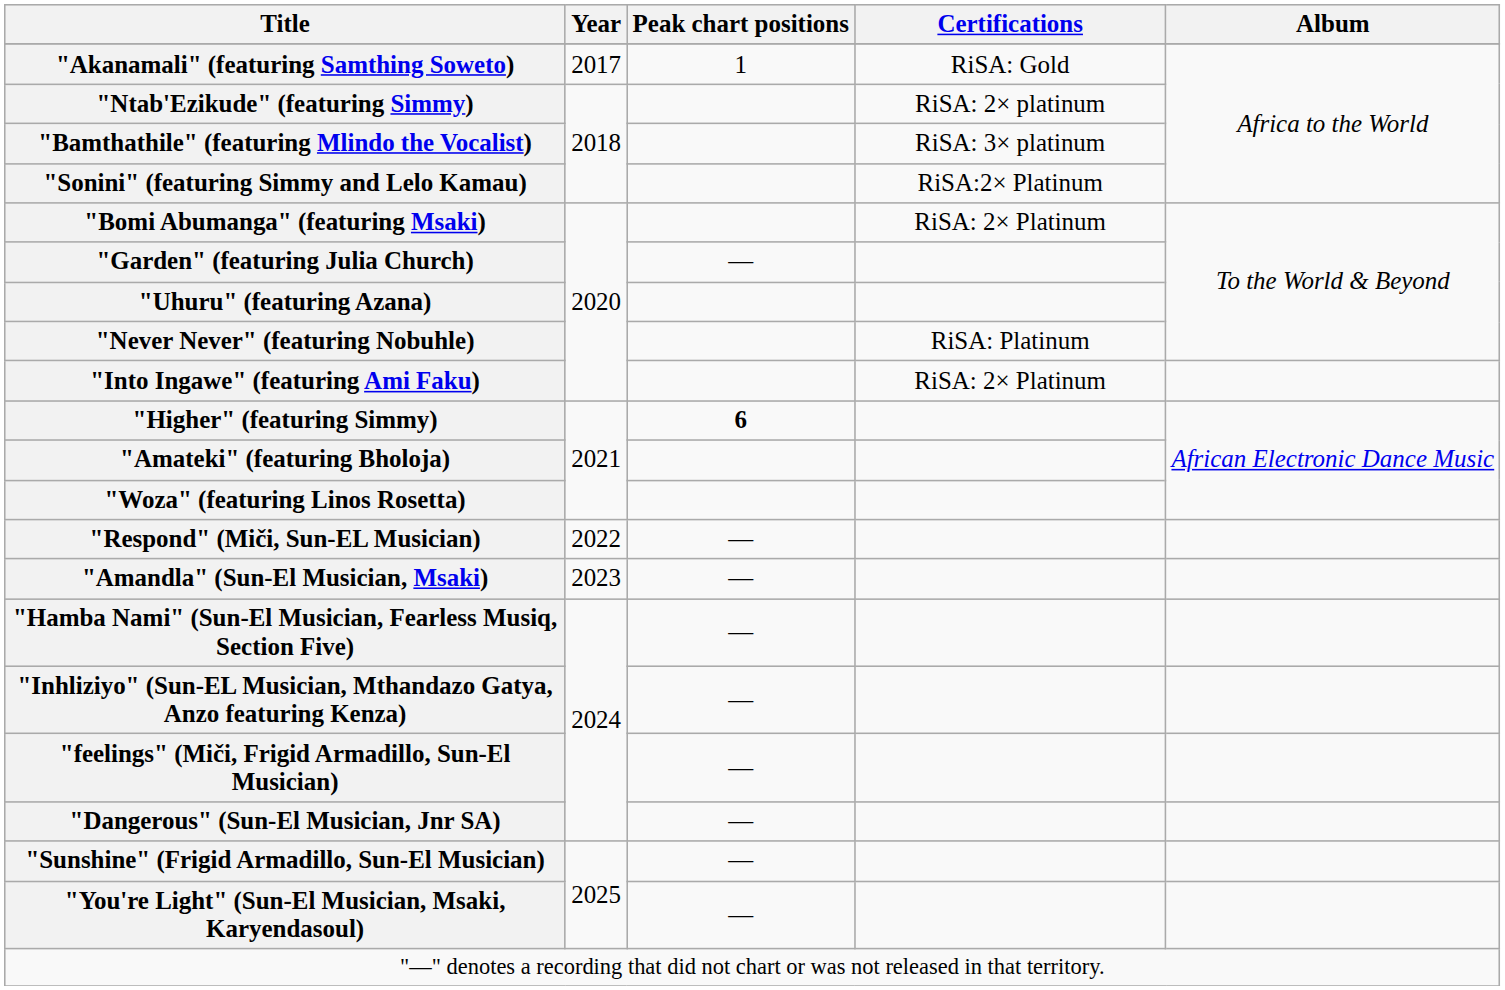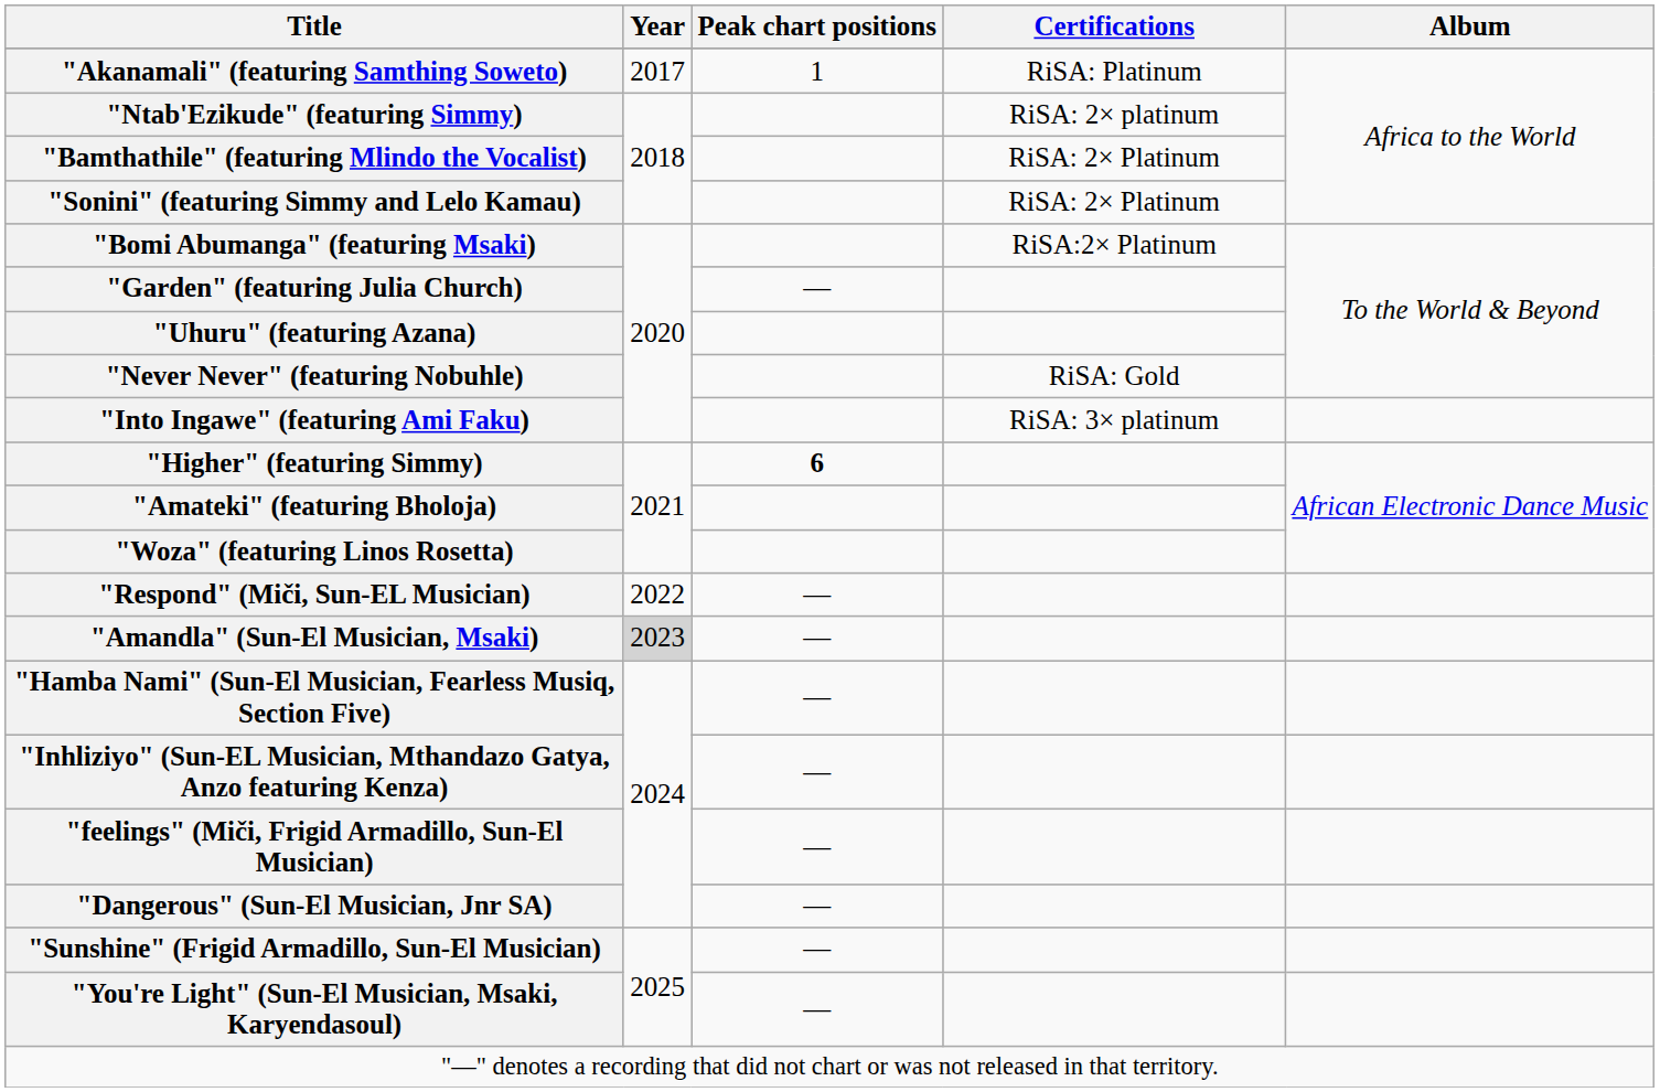"Akanamali" (featuring Samthing Soweto) | Certifications: RiSA: Gold -> RiSA: Platinum
"Bamthathile" (featuring Mlindo the Vocalist) | Certifications: RiSA: 3× platinum -> RiSA: 2× Platinum
"Sonini" (featuring Simmy and Lelo Kamau) | Certifications: RiSA:2× Platinum -> RiSA: 2× Platinum
"Bomi Abumanga" (featuring Msaki) | Certifications: RiSA: 2× Platinum -> RiSA:2× Platinum
"Never Never" (featuring Nobuhle) | Certifications: RiSA: Platinum -> RiSA: Gold
"Into Ingawe" (featuring Ami Faku) | Certifications: RiSA: 2× Platinum -> RiSA: 3× platinum
"Amandla" (Sun-El Musician, Msaki) | Year: no background -> lightgrey background
